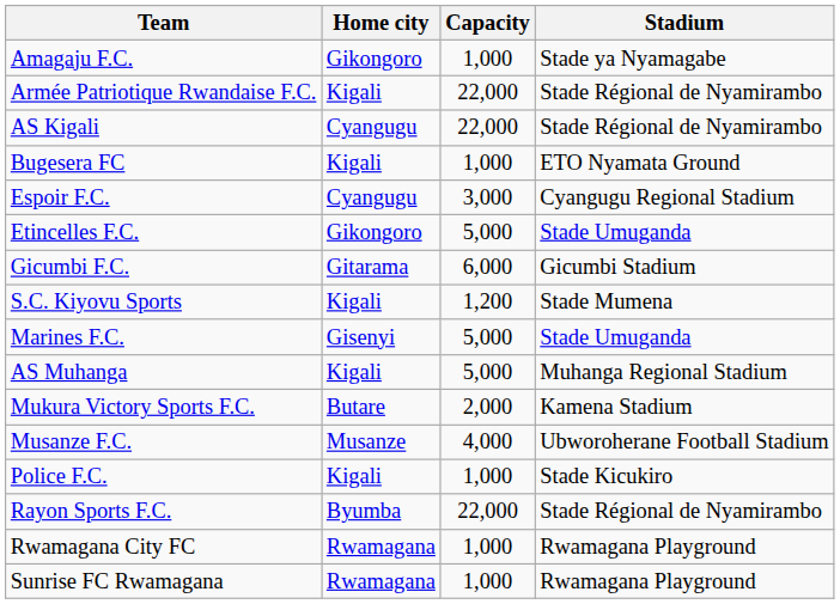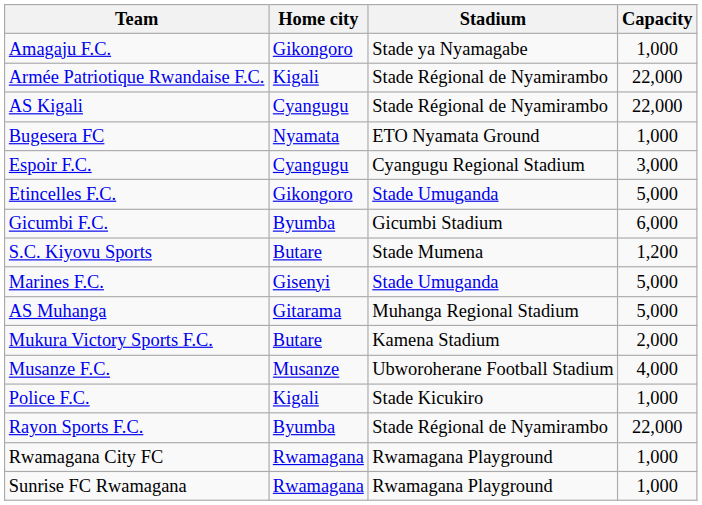columns swapped: Stadium <-> Capacity
Bugesera FC | Home city: Kigali -> Nyamata
Gicumbi F.C. | Home city: Gitarama -> Byumba
S.C. Kiyovu Sports | Home city: Kigali -> Butare
AS Muhanga | Home city: Kigali -> Gitarama
